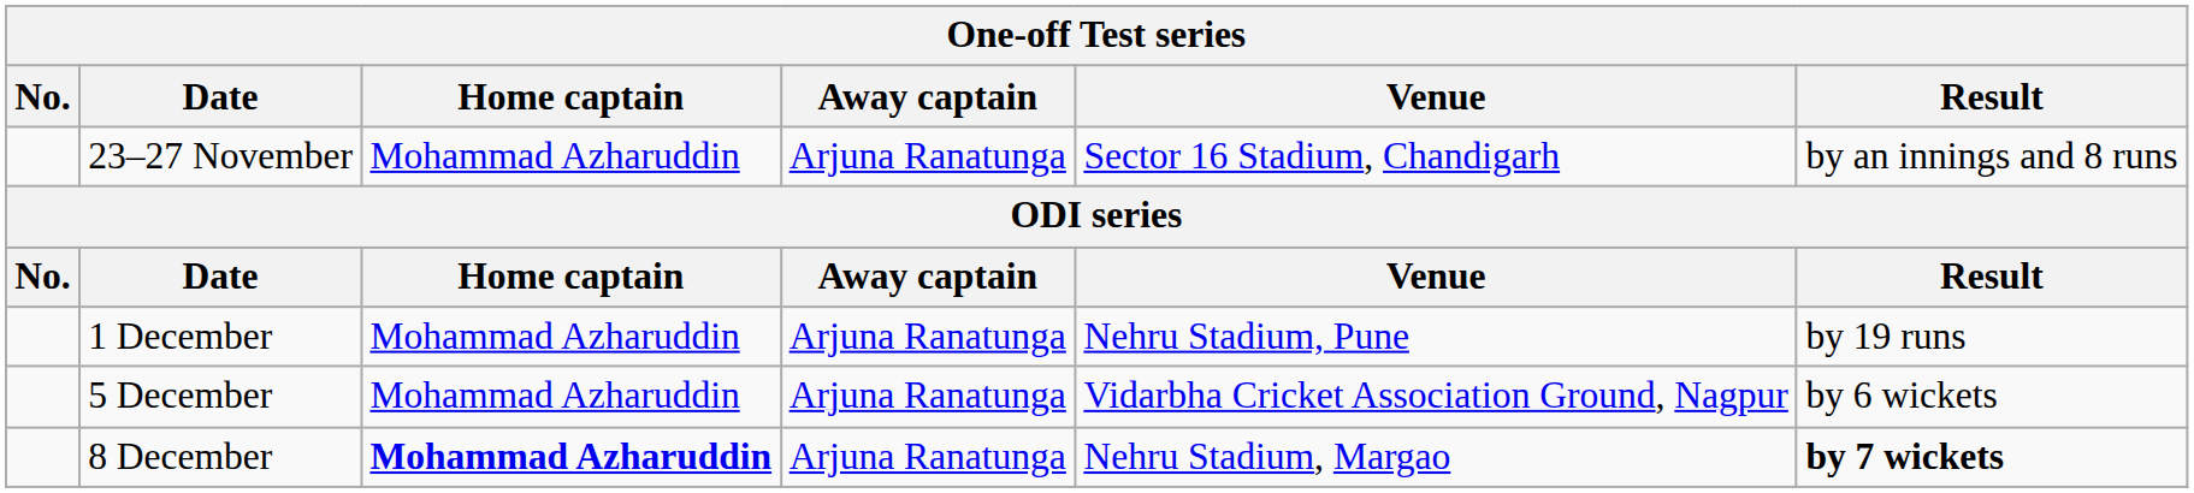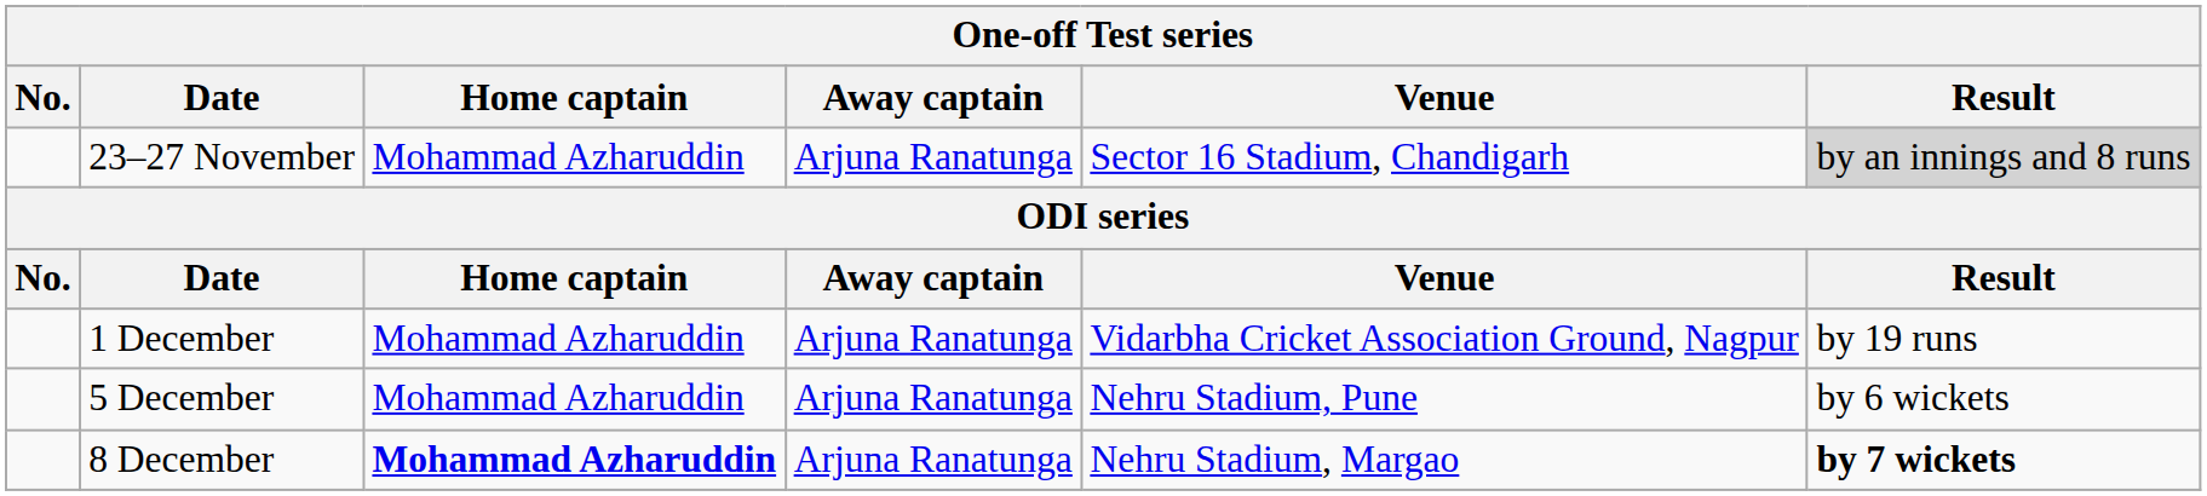23–27 November | Result: no background -> lightgrey background
1 December | Venue: Nehru Stadium, Pune -> Vidarbha Cricket Association Ground, Nagpur
5 December | Venue: Vidarbha Cricket Association Ground, Nagpur -> Nehru Stadium, Pune
